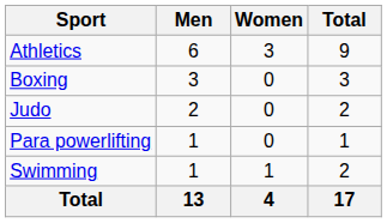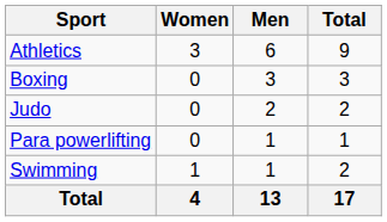columns swapped: Men <-> Women
